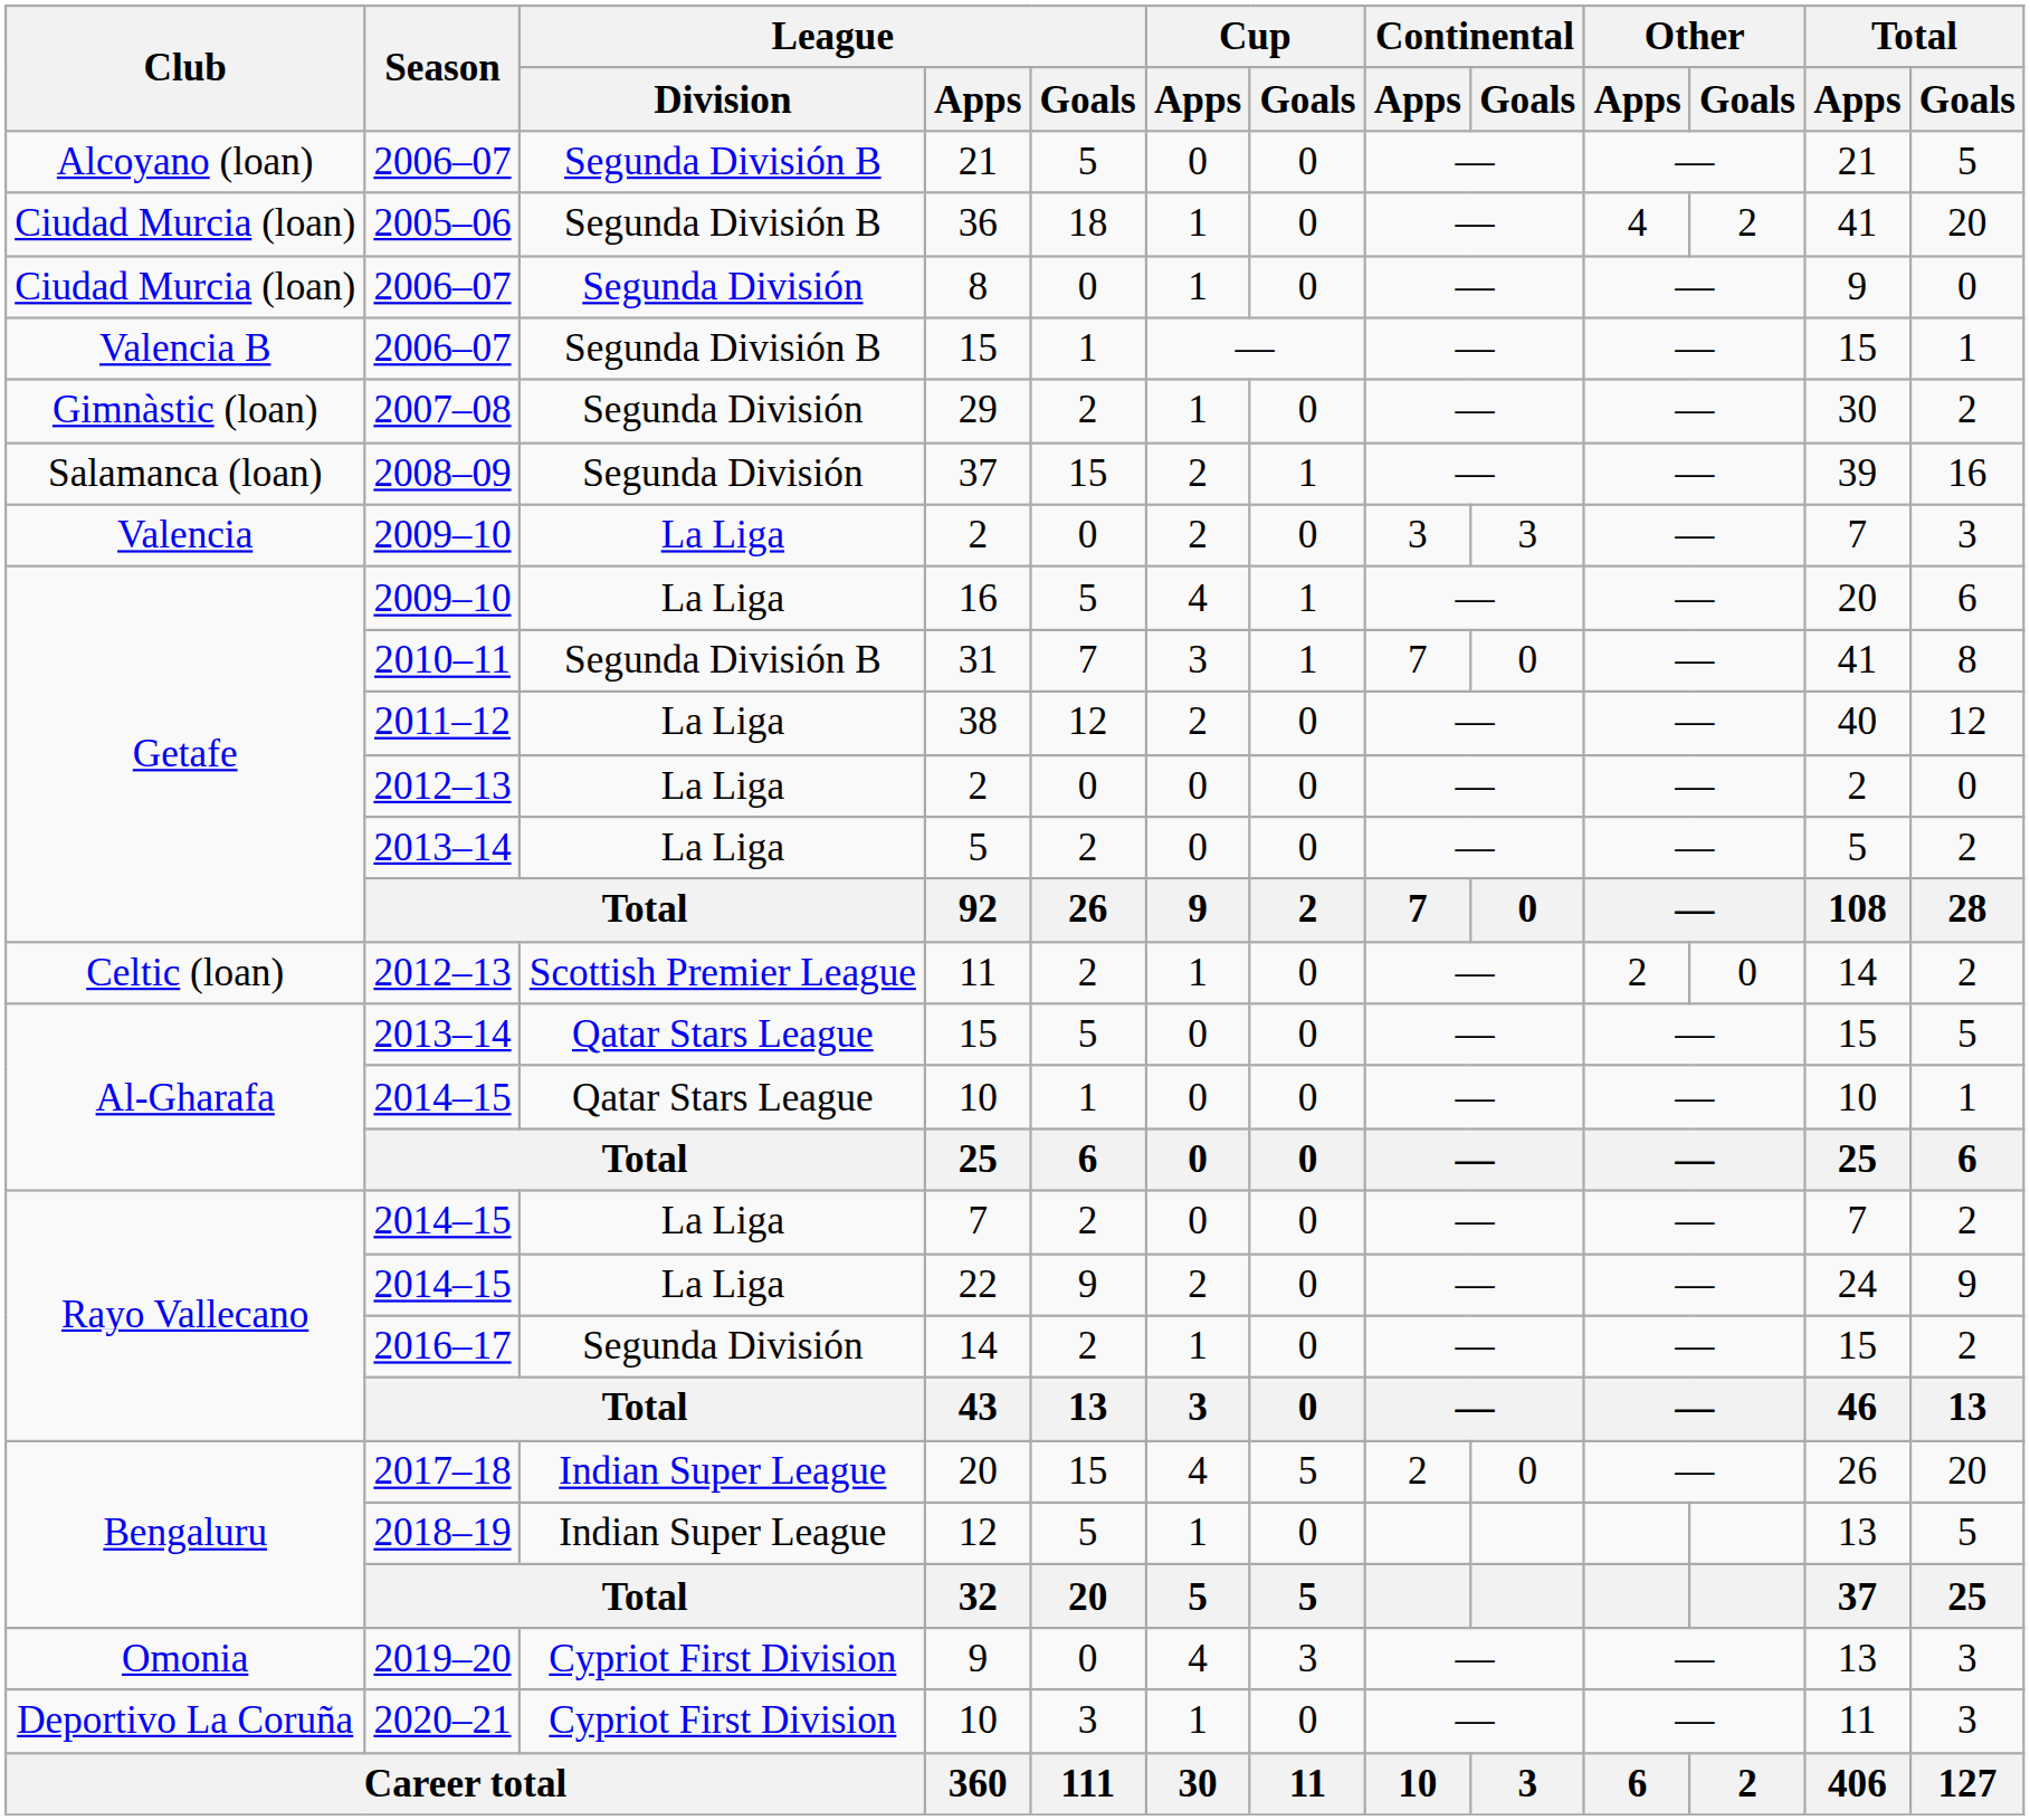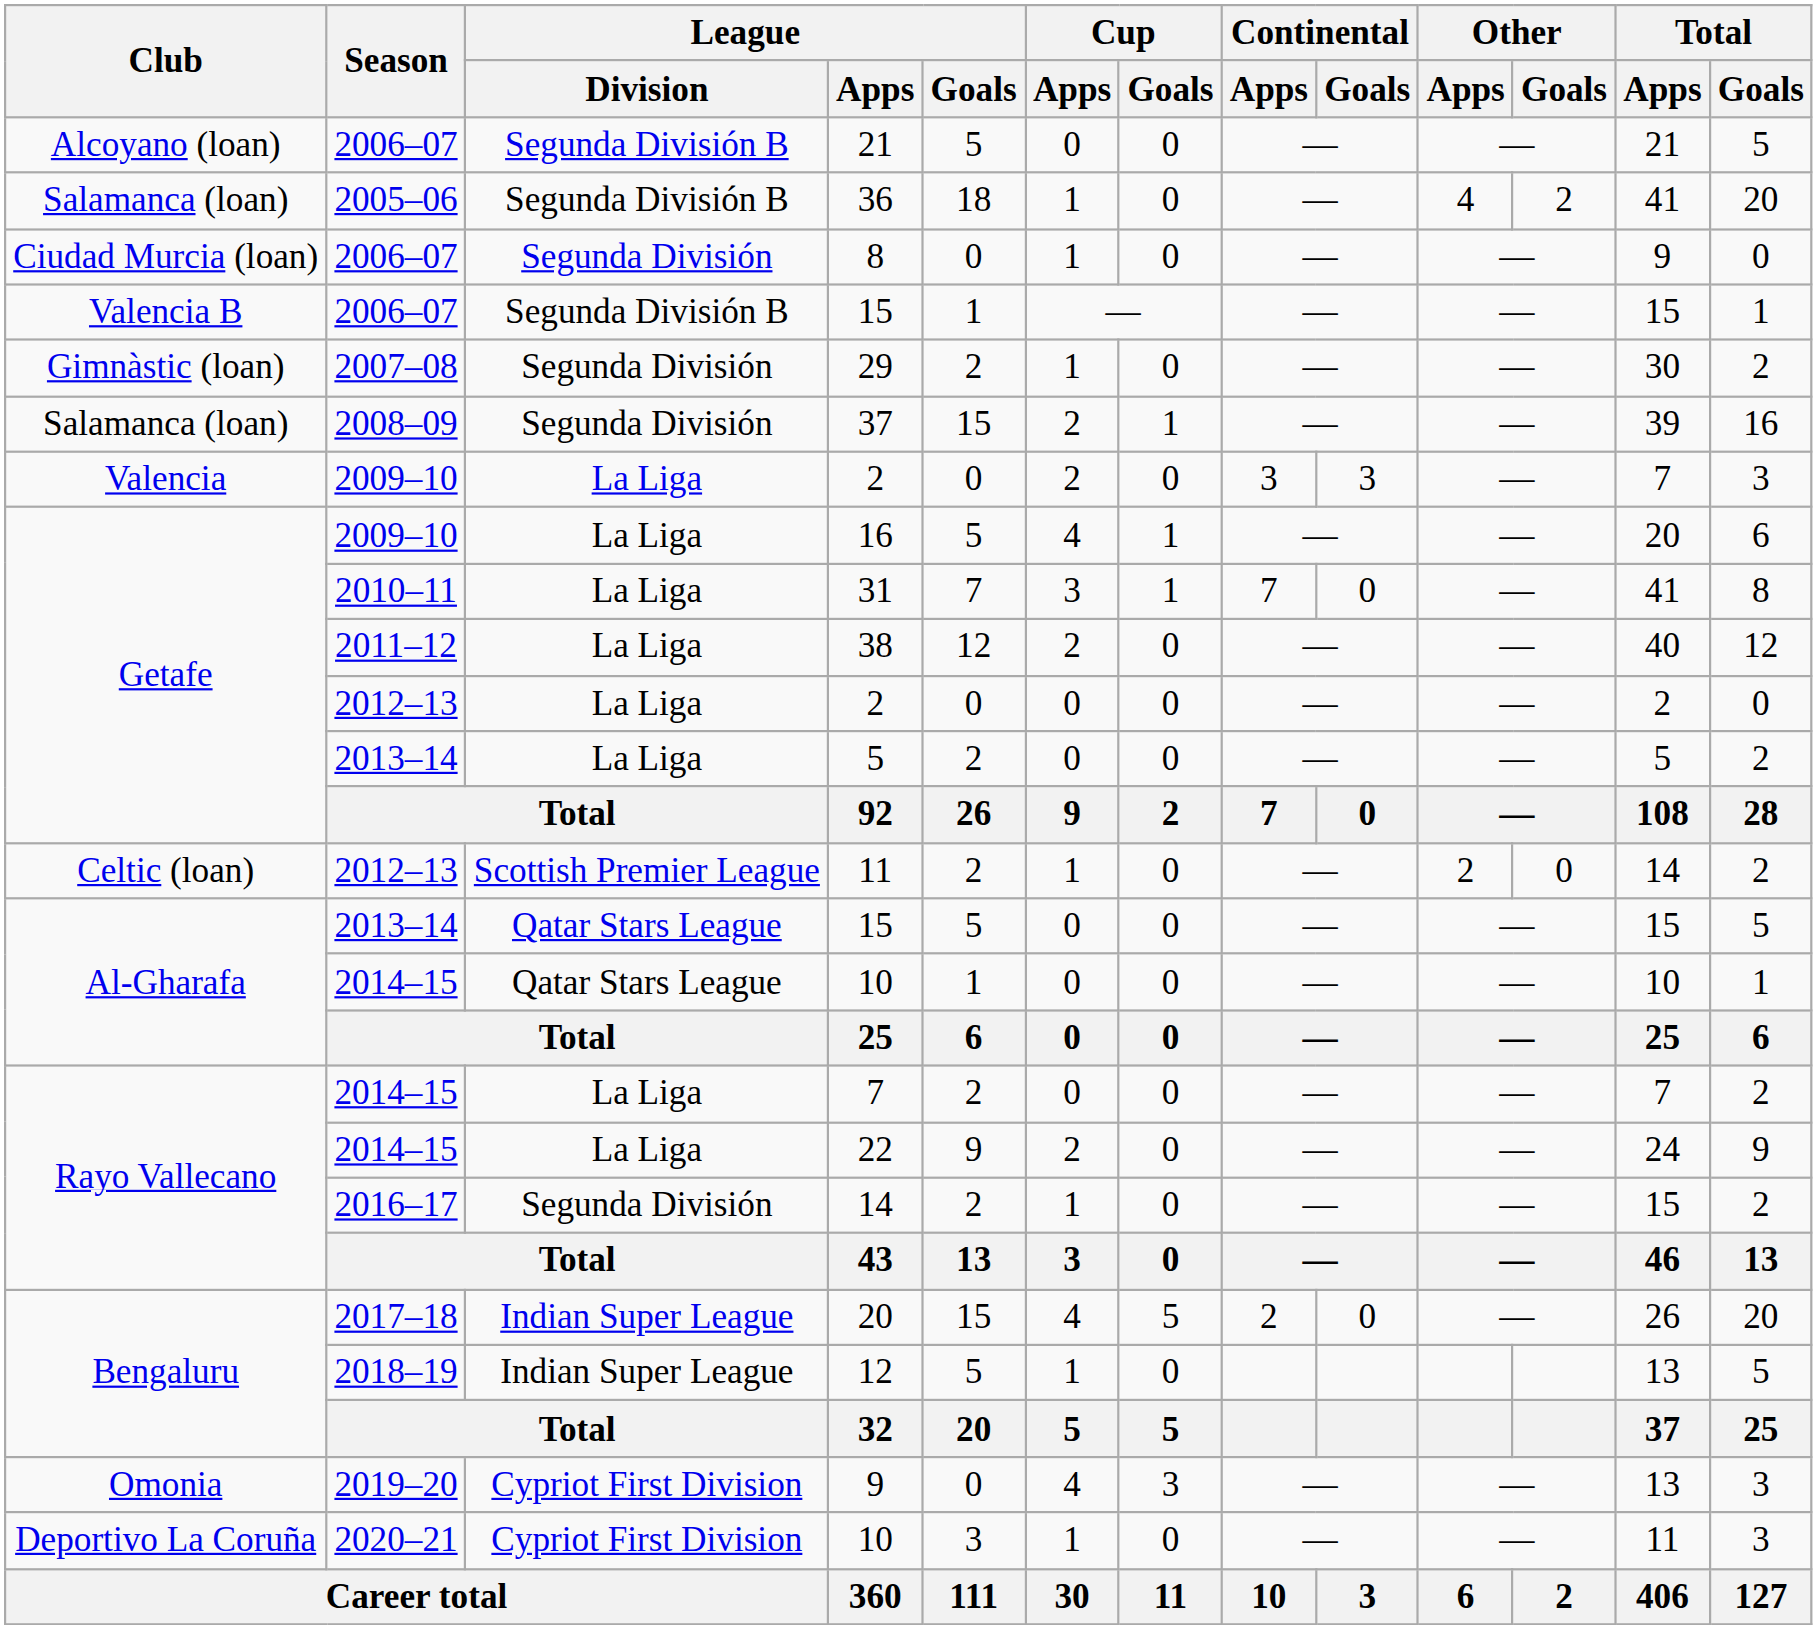36 | Club: Ciudad Murcia (loan) -> Salamanca (loan)
31 | League / Division: Segunda División B -> La Liga
